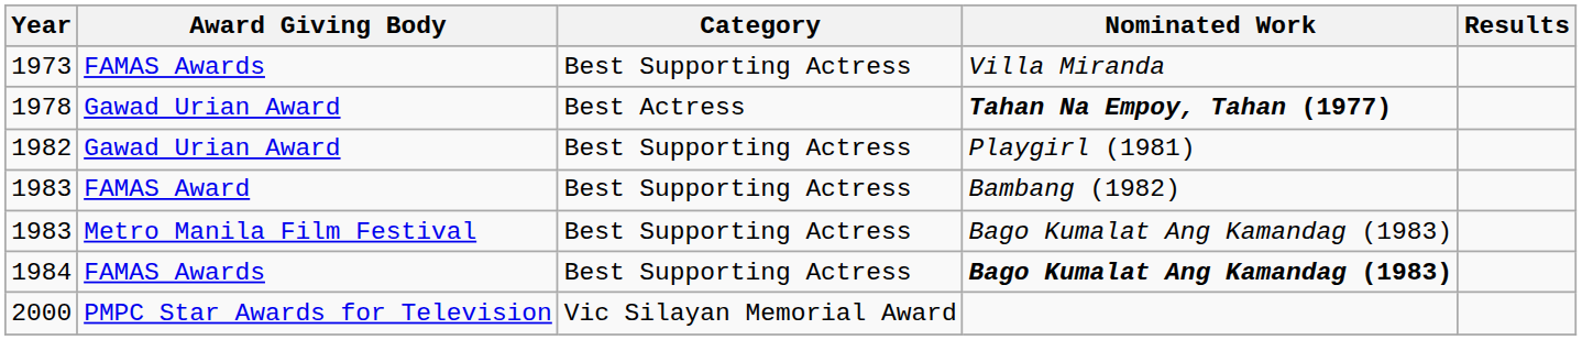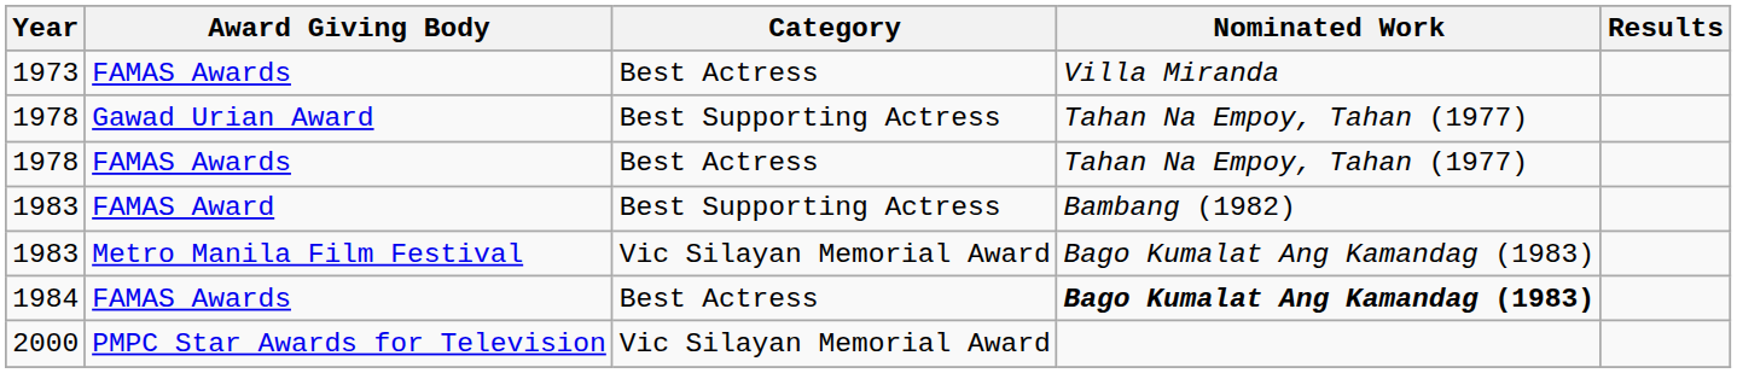1973 | Category: Best Supporting Actress -> Best Actress
1978 / Gawad Urian Award | Category: Best Actress -> Best Supporting Actress
1978 / Gawad Urian Award | Nominated Work: bold -> normal
+ row: 1978 | FAMAS Awards | Best Actress | Tahan Na Empoy, Tahan (1977)
- row: 1982 | Gawad Urian Award | Best Supporting Actress | Playgirl (1981)
1983 / Metro Manila Film Festival | Category: Best Supporting Actress -> Vic Silayan Memorial Award
1984 | Category: Best Supporting Actress -> Best Actress
